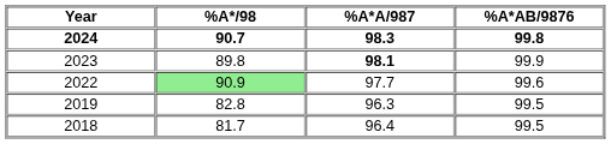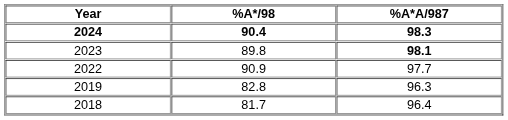- column: %A*AB/9876 | 99.8 | 99.9 | 99.6 | 99.5 | 99.5
2024 | %A*/98: 90.7 -> 90.4
2022 | %A*/98: lightgreen background -> no background
